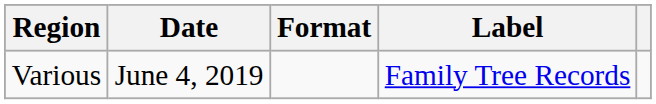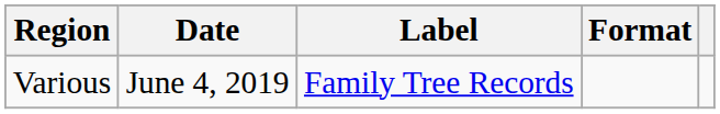columns swapped: Format <-> Label
